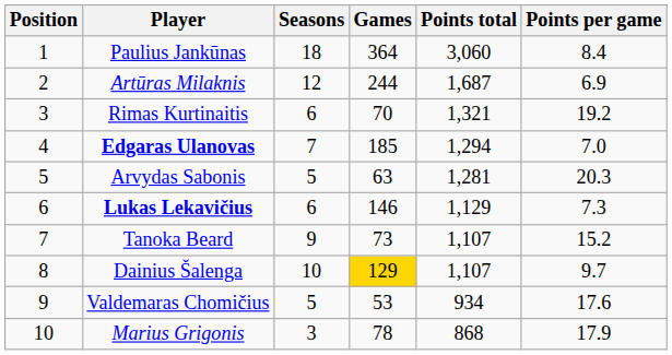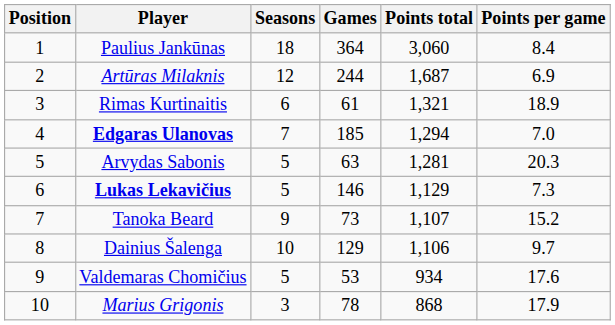Rimas Kurtinaitis | Games: 70 -> 61
Rimas Kurtinaitis | Points per game: 19.2 -> 18.9
Lukas Lekavičius | Seasons: 6 -> 5
Dainius Šalenga | Games: gold background -> no background
Dainius Šalenga | Points total: 1,107 -> 1,106
